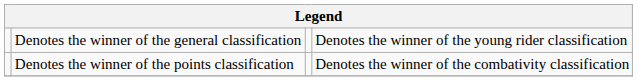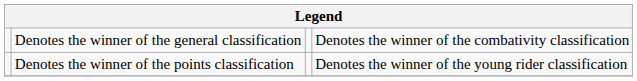Denotes the winner of the general classification | column 4: Denotes the winner of the young rider classification -> Denotes the winner of the combativity classification
Denotes the winner of the points classification | column 4: Denotes the winner of the combativity classification -> Denotes the winner of the young rider classification
